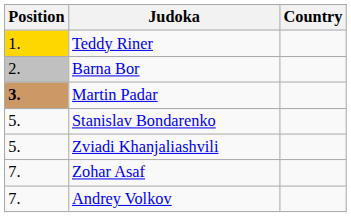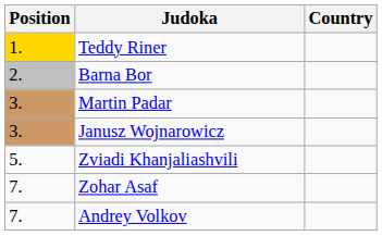Martin Padar | Position: bold -> normal
+ row: 3. | Janusz Wojnarowicz
- row: 5. | Stanislav Bondarenko
